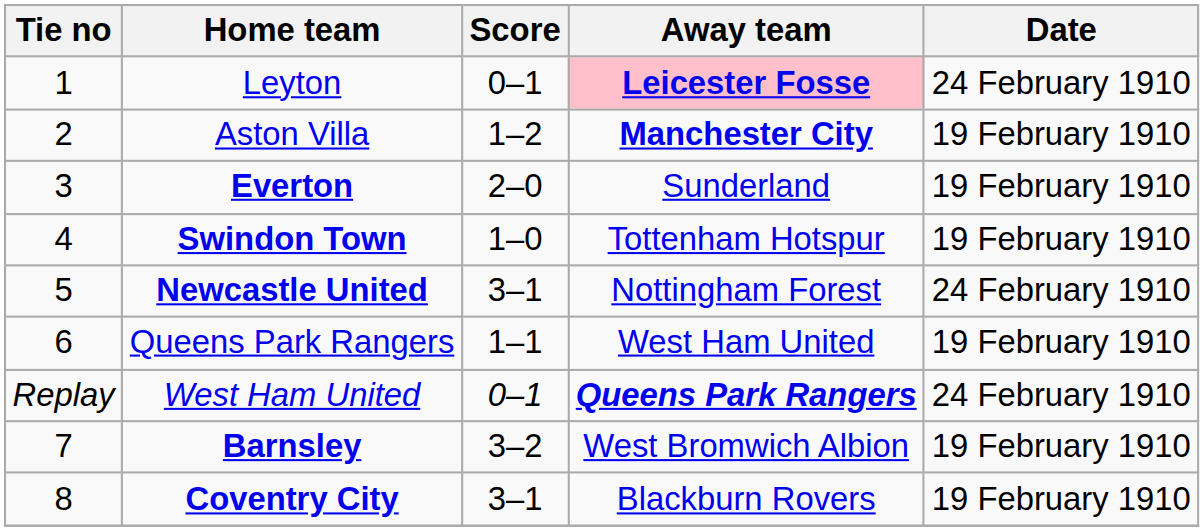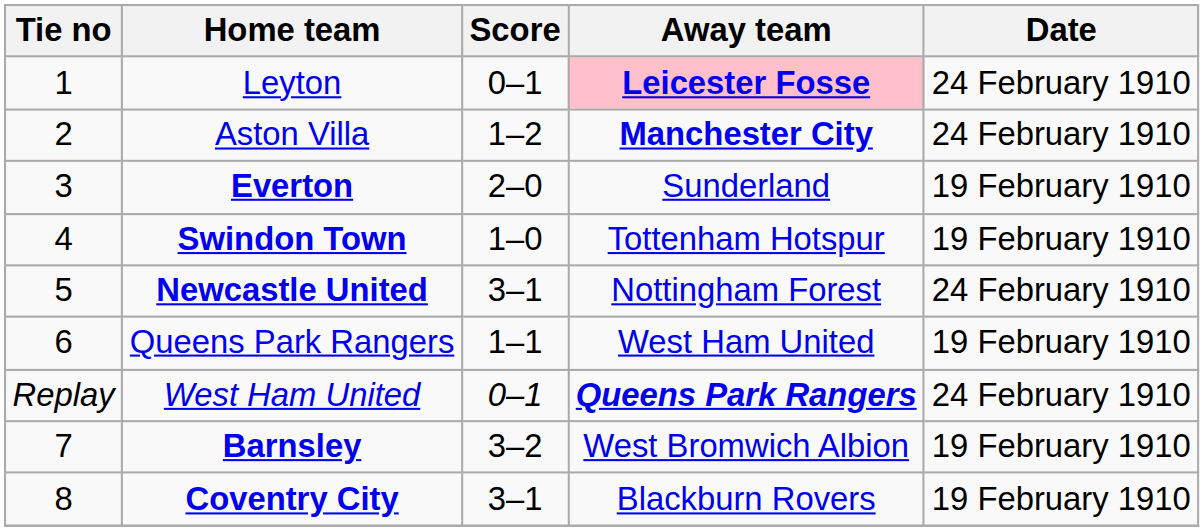Aston Villa | Date: 19 February 1910 -> 24 February 1910
